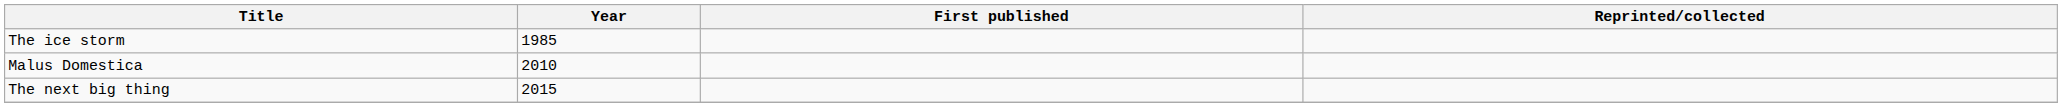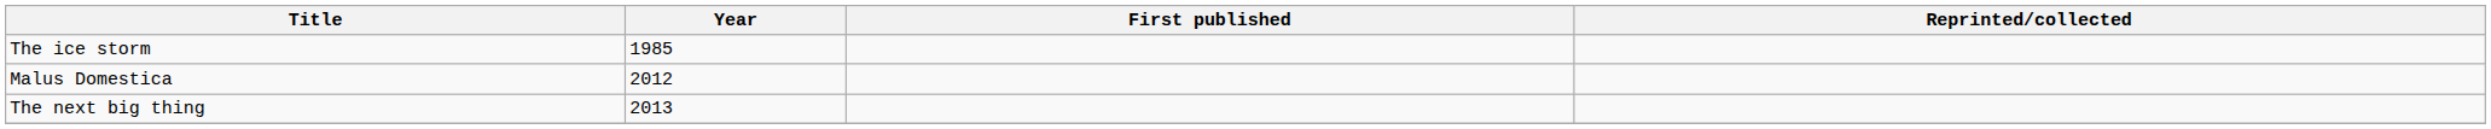Malus Domestica | Year: 2010 -> 2012
The next big thing | Year: 2015 -> 2013
